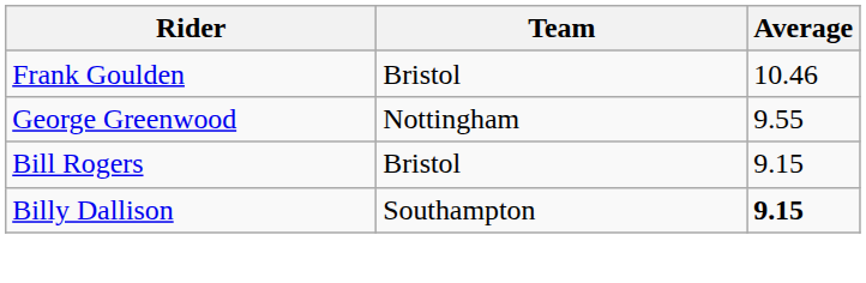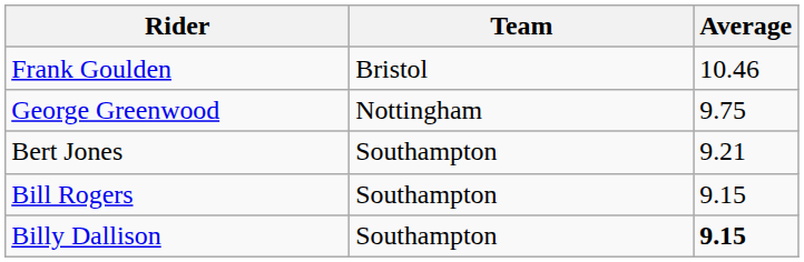George Greenwood | Average: 9.55 -> 9.75
+ row: Bert Jones | Southampton | 9.21
Bill Rogers | Team: Bristol -> Southampton
